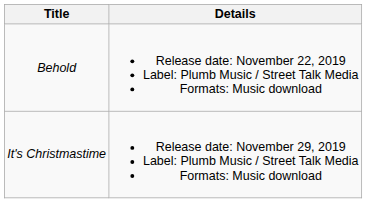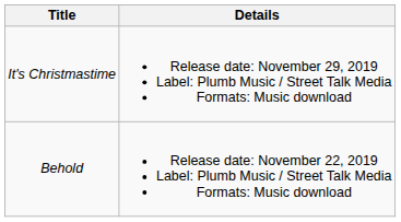rows swapped: Behold <-> It's Christmastime
